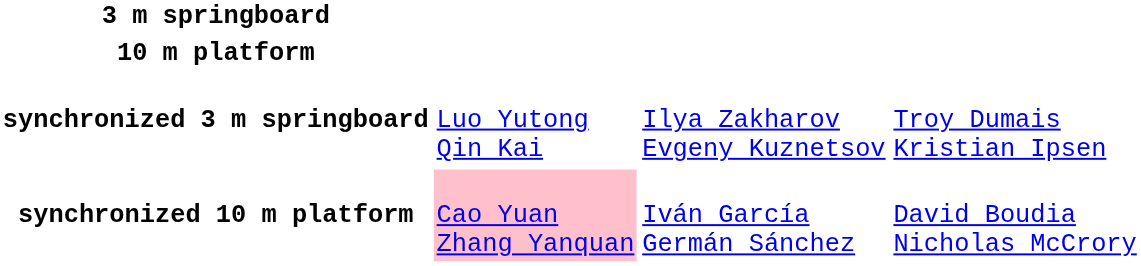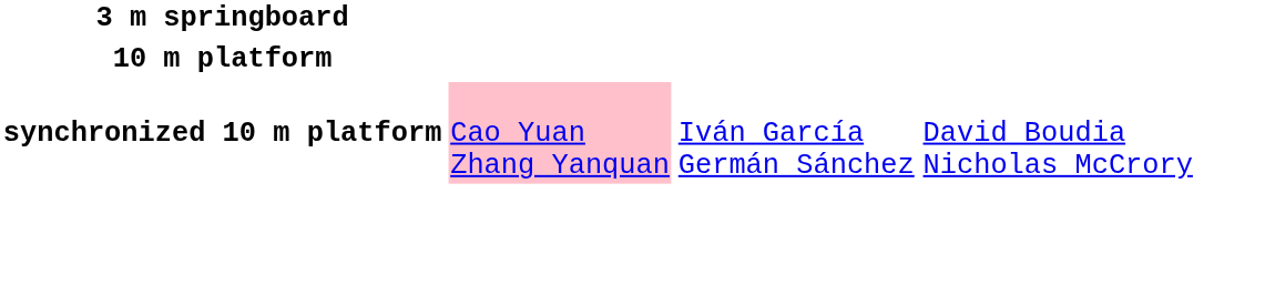- row: synchronized 3 m springboard | Luo Yutong Qin Kai | Ilya Zakharov Evgeny Kuznetsov | Troy Dumais Kristian Ipsen
